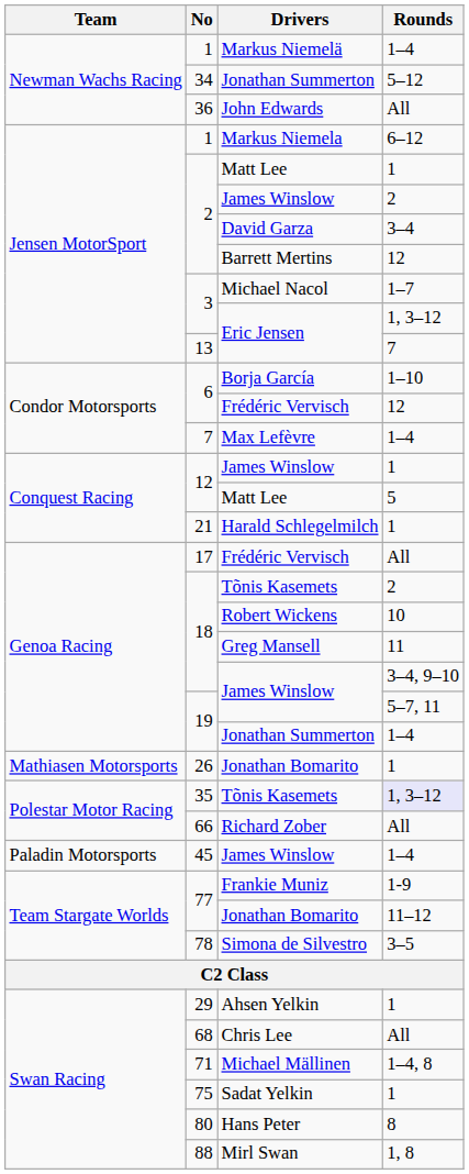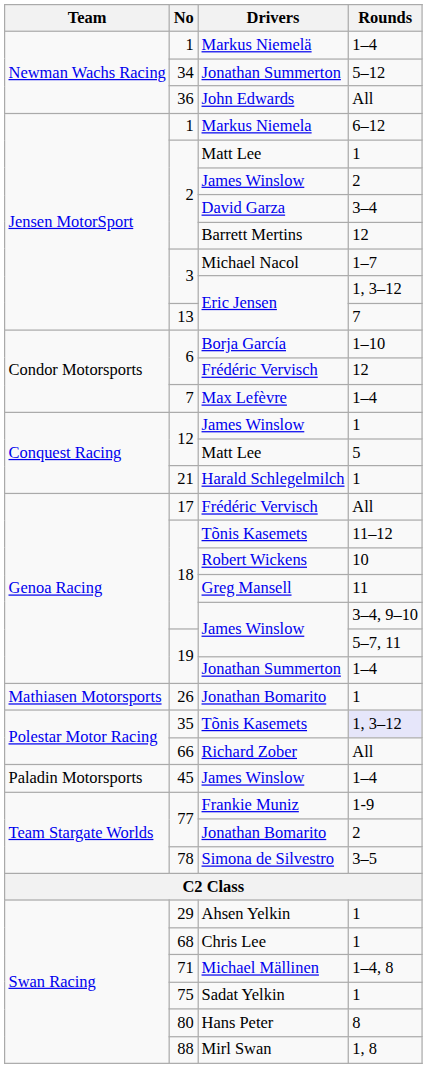18 / Tõnis Kasemets | Rounds: 2 -> 11–12
77 / Jonathan Bomarito | Rounds: 11–12 -> 2
Chris Lee | Rounds: All -> 1
